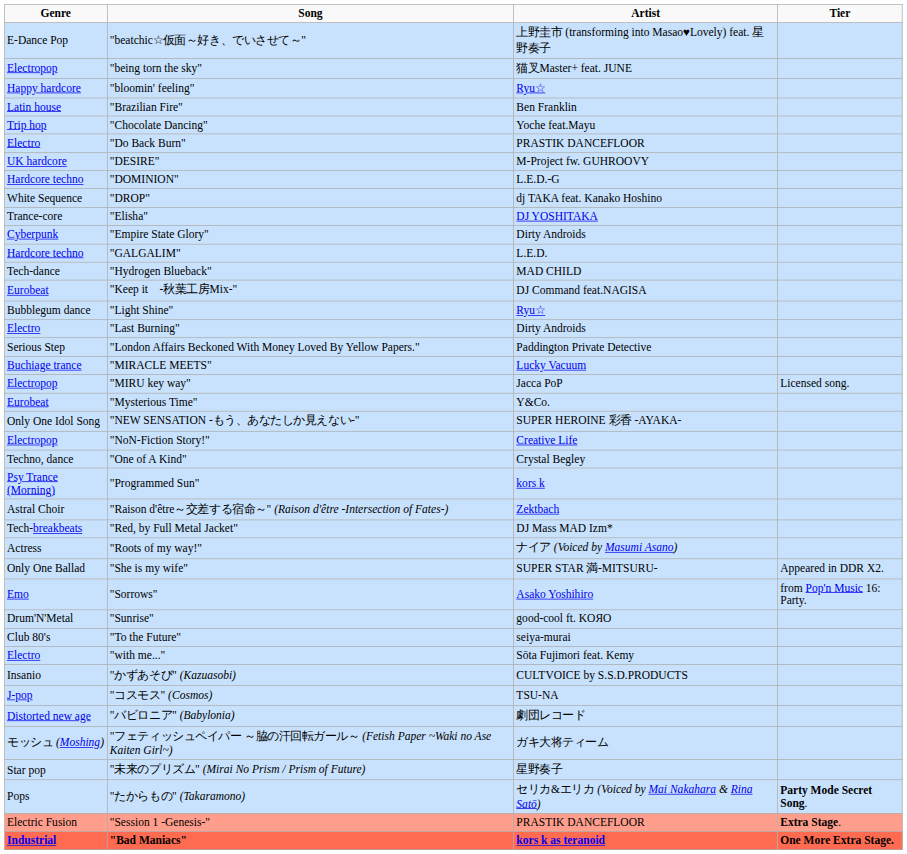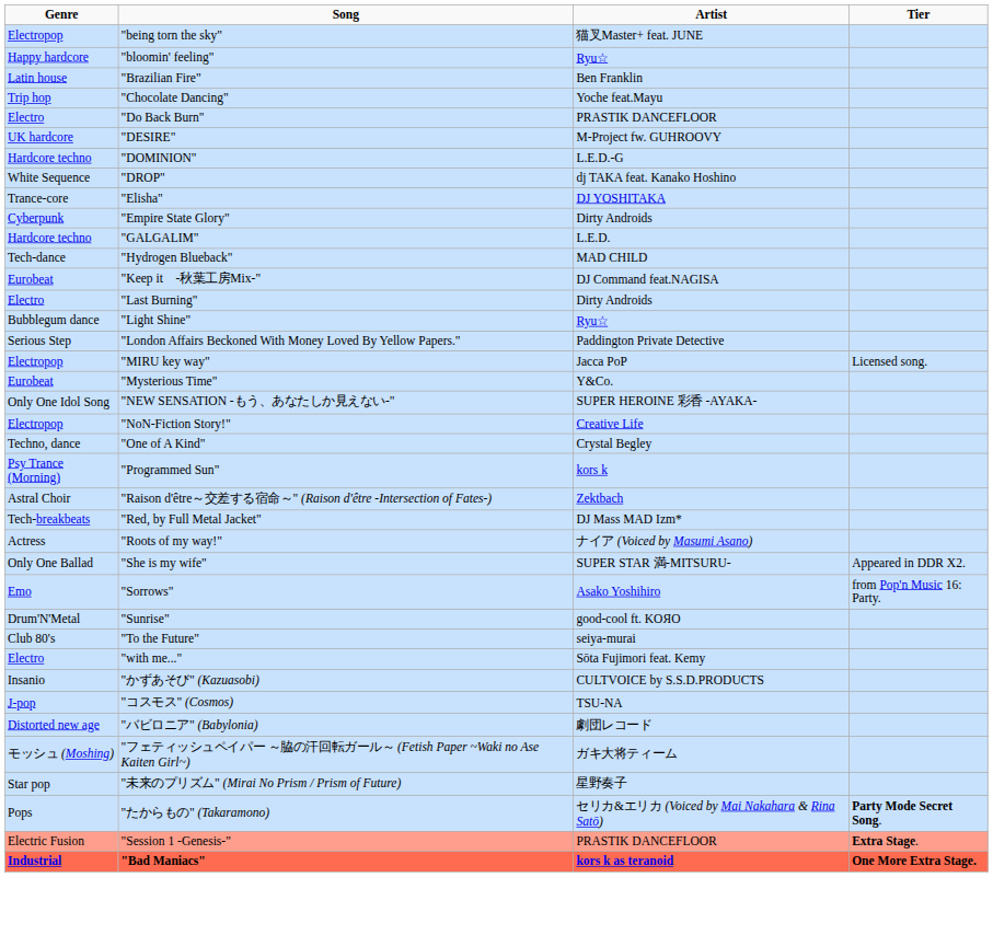- row: E-Dance Pop | "beatchic☆仮面～好き、でいさせて～" | 上野圭市 (transforming into Masao♥Lovely) feat. 星野奏子
rows swapped: "Last Burning" <-> "Light Shine"
- row: Buchiage trance | "MIRACLE MEETS" | Lucky Vacuum
